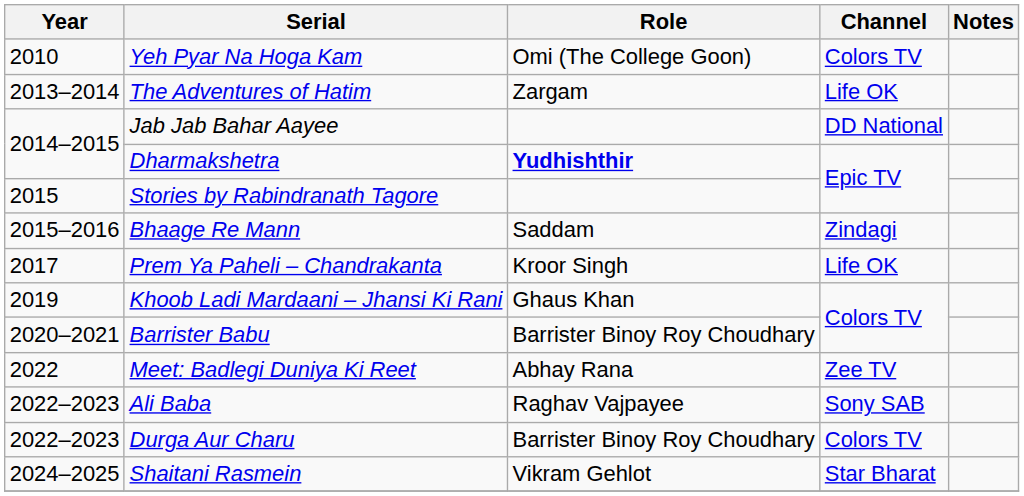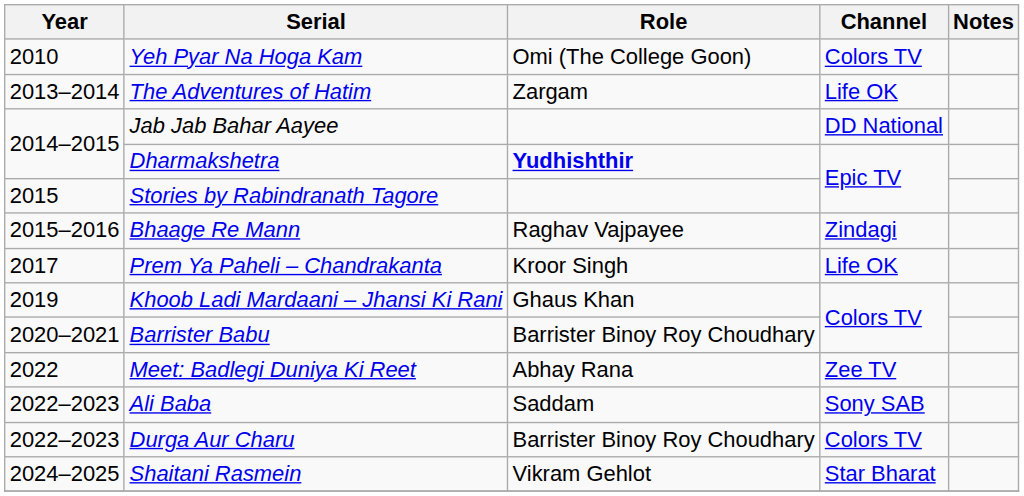Bhaage Re Mann | Role: Saddam -> Raghav Vajpayee
Ali Baba | Role: Raghav Vajpayee -> Saddam
